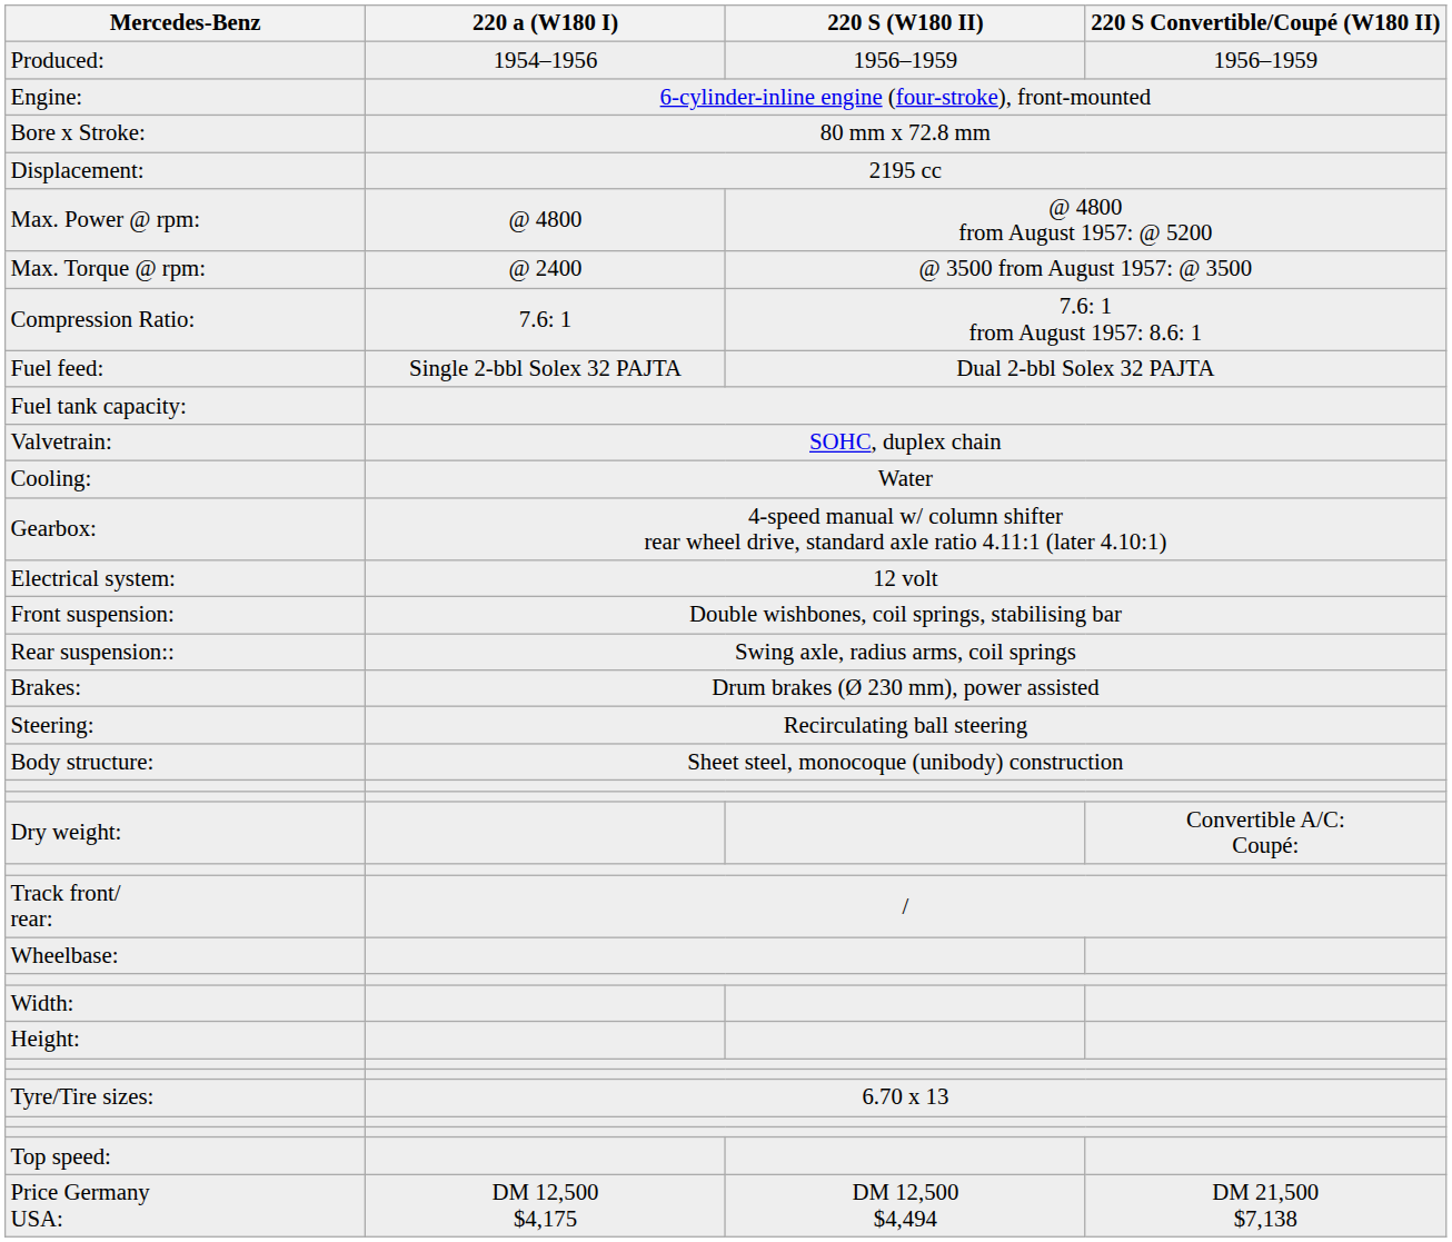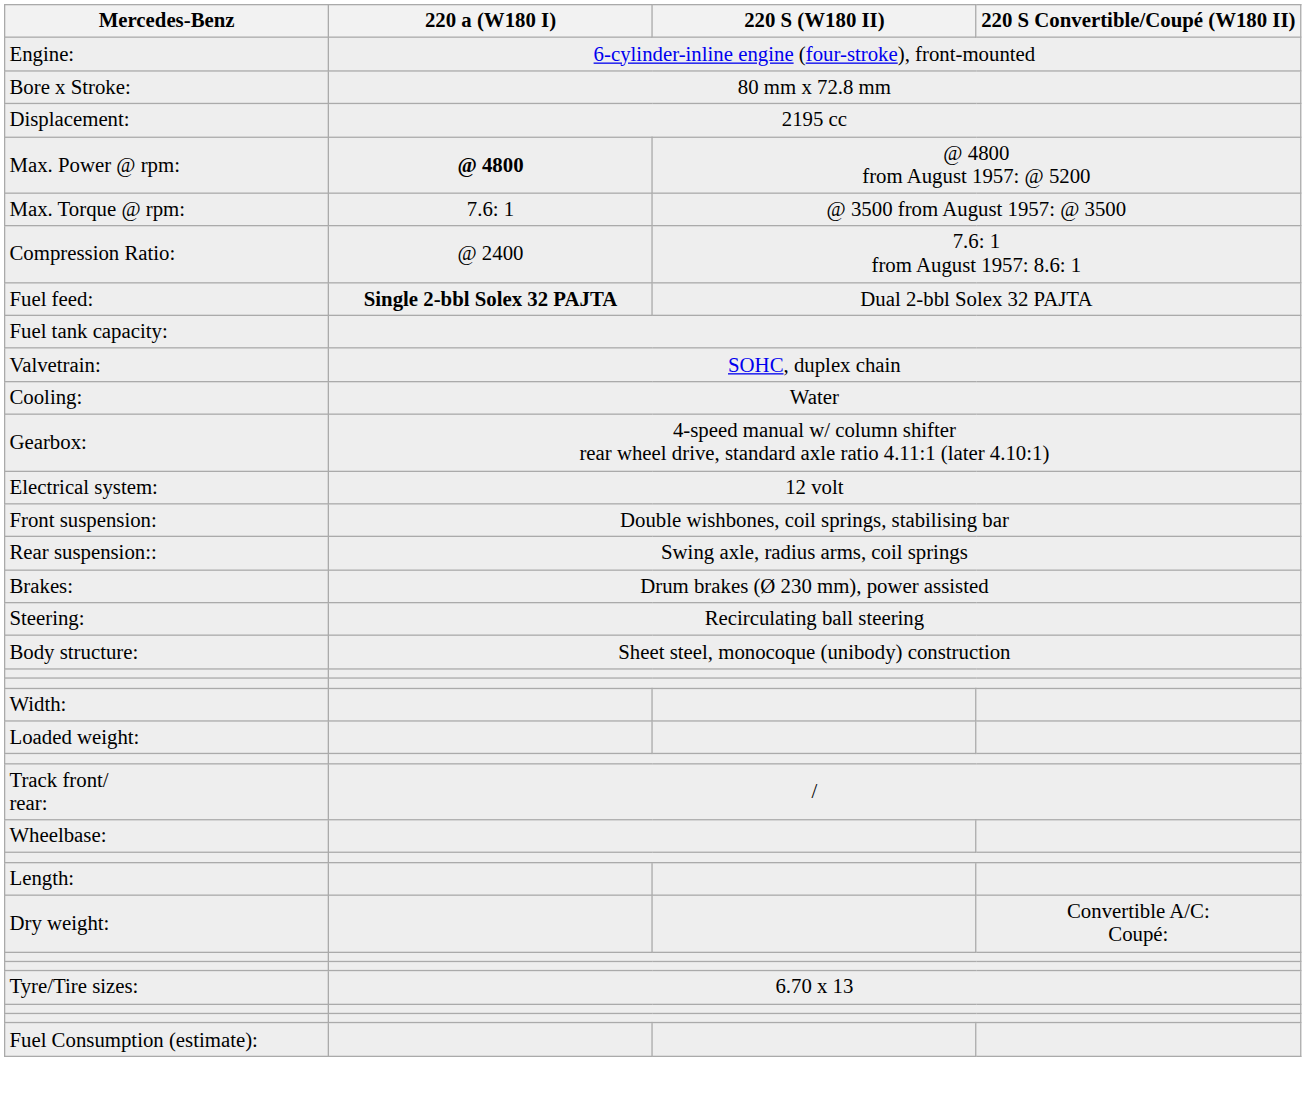- row: Produced: | 1954–1956 | 1956–1959 | 1956–1959
Max. Power @ rpm: | 220 a (W180 I): normal -> bold
Max. Torque @ rpm: | 220 a (W180 I): @ 2400 -> 7.6: 1
Compression Ratio: | 220 a (W180 I): 7.6: 1 -> @ 2400
Fuel feed: | 220 a (W180 I): normal -> bold
rows swapped: Dry weight: <-> Width:
+ row: Loaded weight:
+ row: Length:
- row: Height:
- row: Top speed:
+ row: Fuel Consumption (estimate):
- row: Price Germany USA: | DM 12,500 $4,175 | DM 12,500 $4,494 | DM 21,500 $7,138
